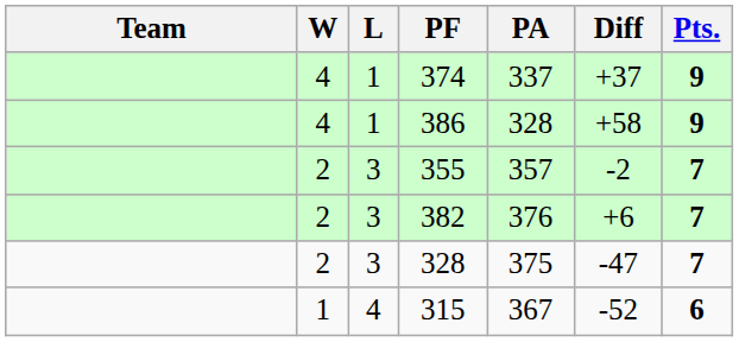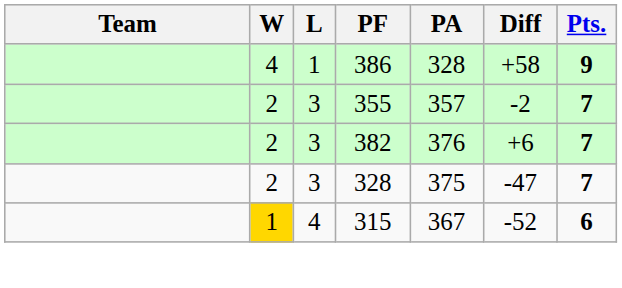- row: 4 | 1 | 374 | 337 | +37 | 9
315 | W: no background -> gold background
